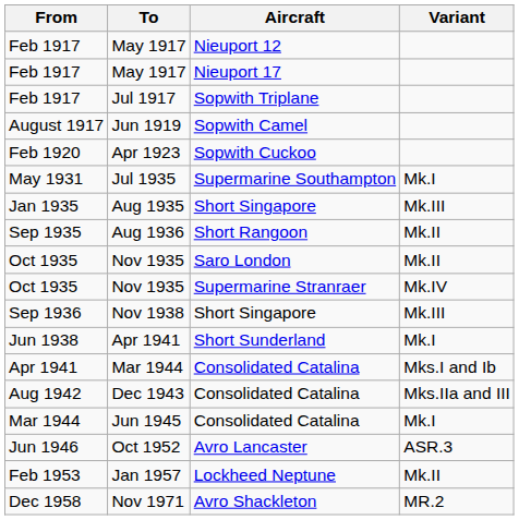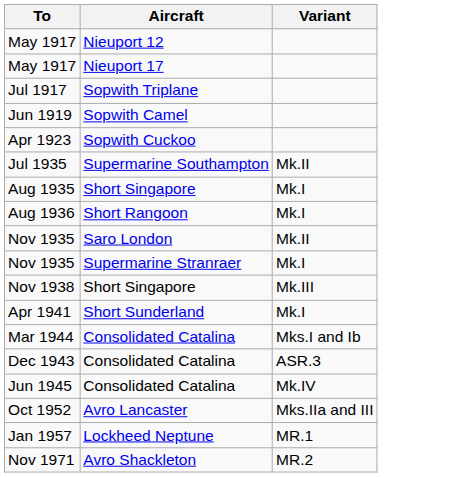- column: From | Feb 1917 | Feb 1917 | Feb 1917 | August 1917 | Feb 1920 | May 1931 | Jan 1935 | Sep 1935 | Oct 1935 | Oct 1935 | Sep 1936 | Jun 1938 | Apr 1941 | Aug 1942 | Mar 1944 | Jun 1946 | Feb 1953 | Dec 1958
Jul 1935 | Variant: Mk.I -> Mk.II
Aug 1935 | Variant: Mk.III -> Mk.I
Aug 1936 | Variant: Mk.II -> Mk.I
Nov 1935 / Supermarine Stranraer | Variant: Mk.IV -> Mk.I
Dec 1943 | Variant: Mks.IIa and III -> ASR.3
Jun 1945 | Variant: Mk.I -> Mk.IV
Oct 1952 | Variant: ASR.3 -> Mks.IIa and III
Jan 1957 | Variant: Mk.II -> MR.1
